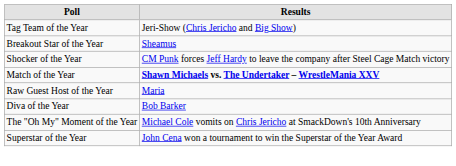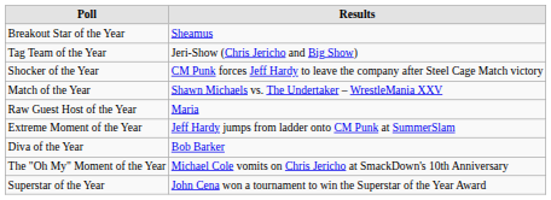rows swapped: Tag Team of the Year <-> Breakout Star of the Year
Match of the Year | Results: bold -> normal
+ row: Extreme Moment of the Year | Jeff Hardy jumps from ladder onto CM Punk at SummerSlam
